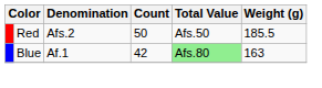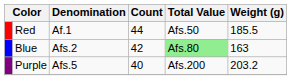Red | Denomination: Afs.2 -> Af.1
Red | Count: 50 -> 44
Blue | Denomination: Af.1 -> Afs.2
+ row: Purple | Afs.5 | 40 | Afs.200 | 203.2
